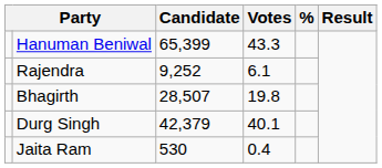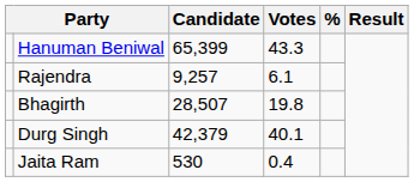Rajendra | Candidate: 9,252 -> 9,257
